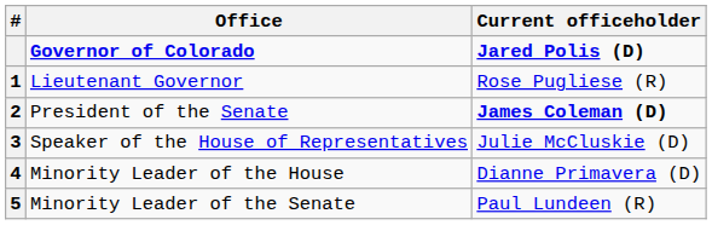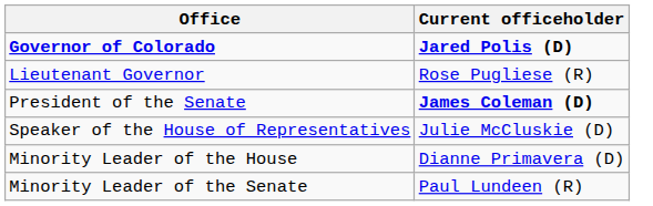- column: # | 1 | 2 | 3 | 4 | 5
